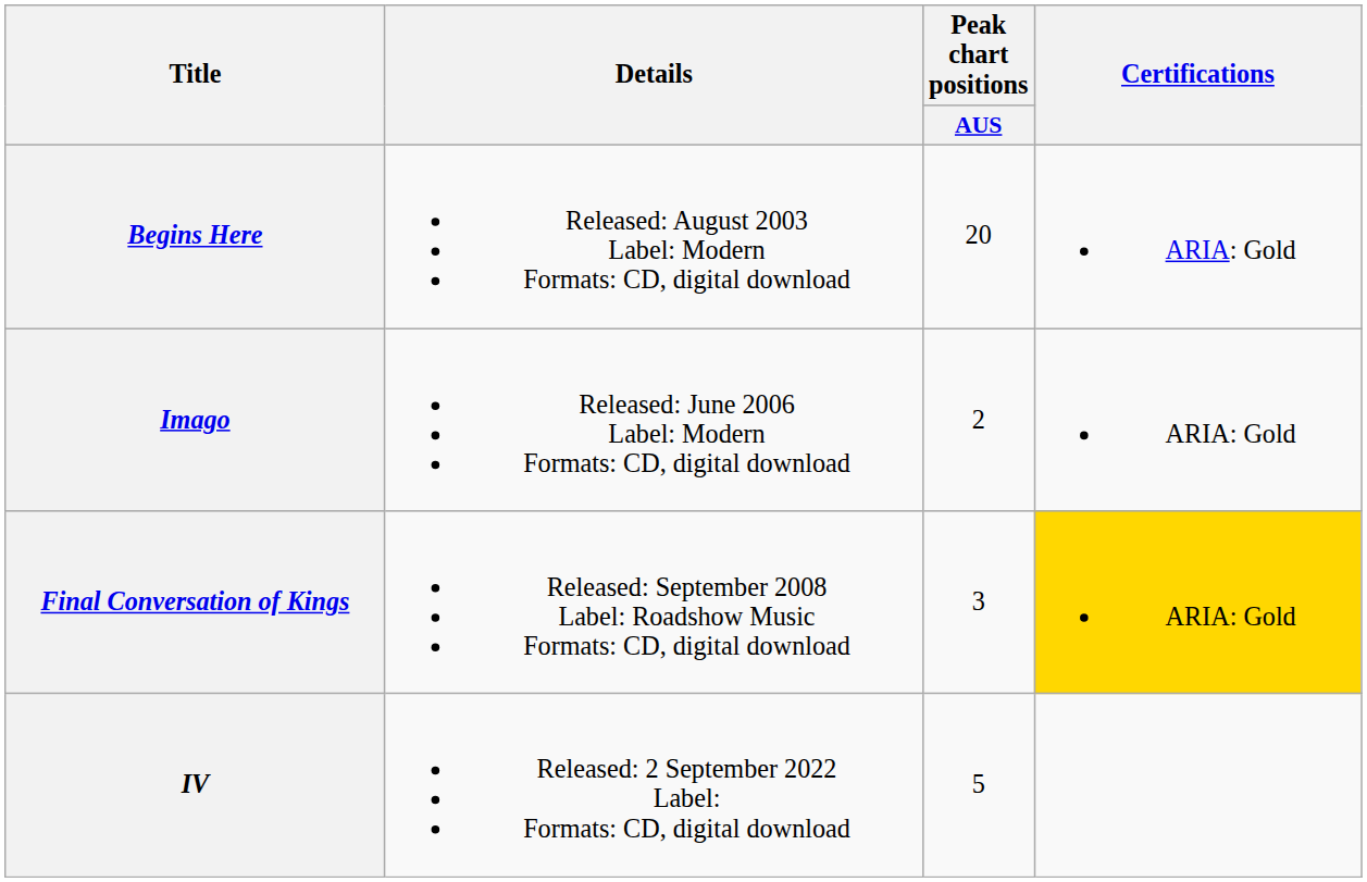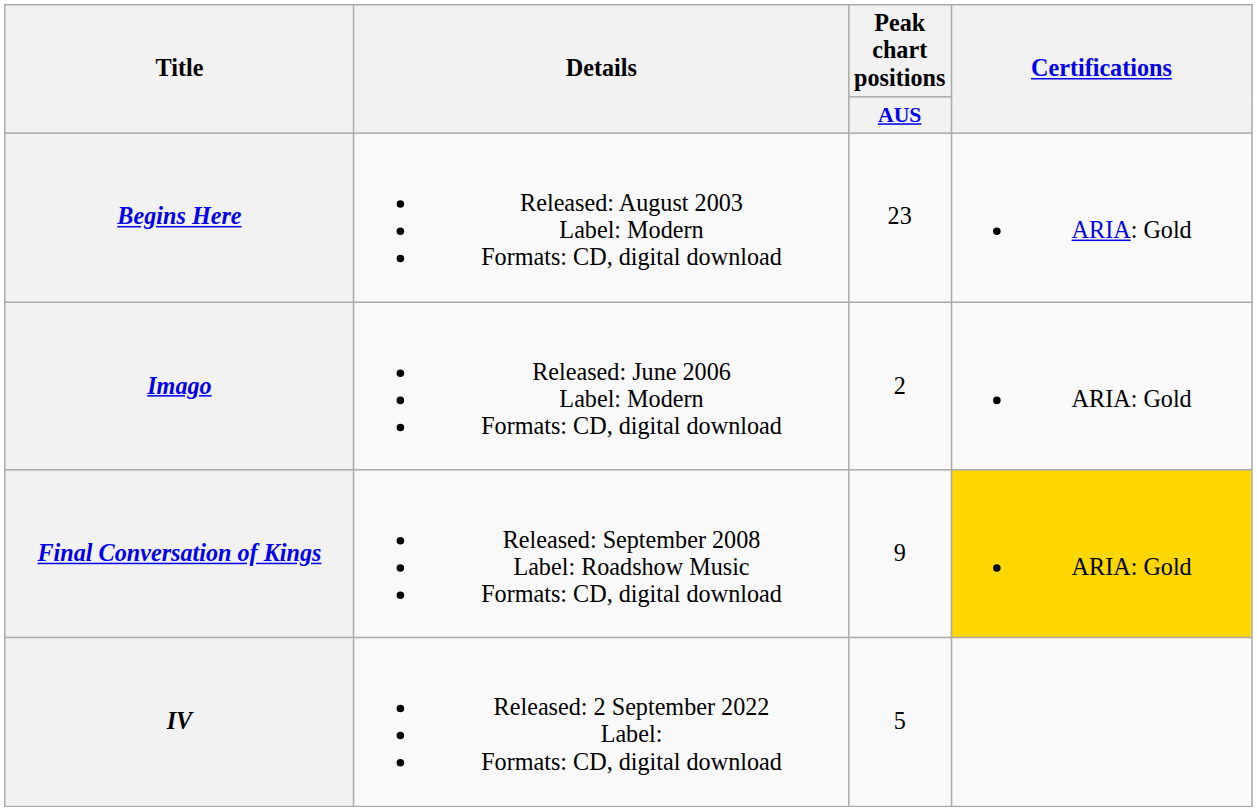Begins Here | Peak chart positions / AUS: 20 -> 23
Final Conversation of Kings | Peak chart positions / AUS: 3 -> 9
